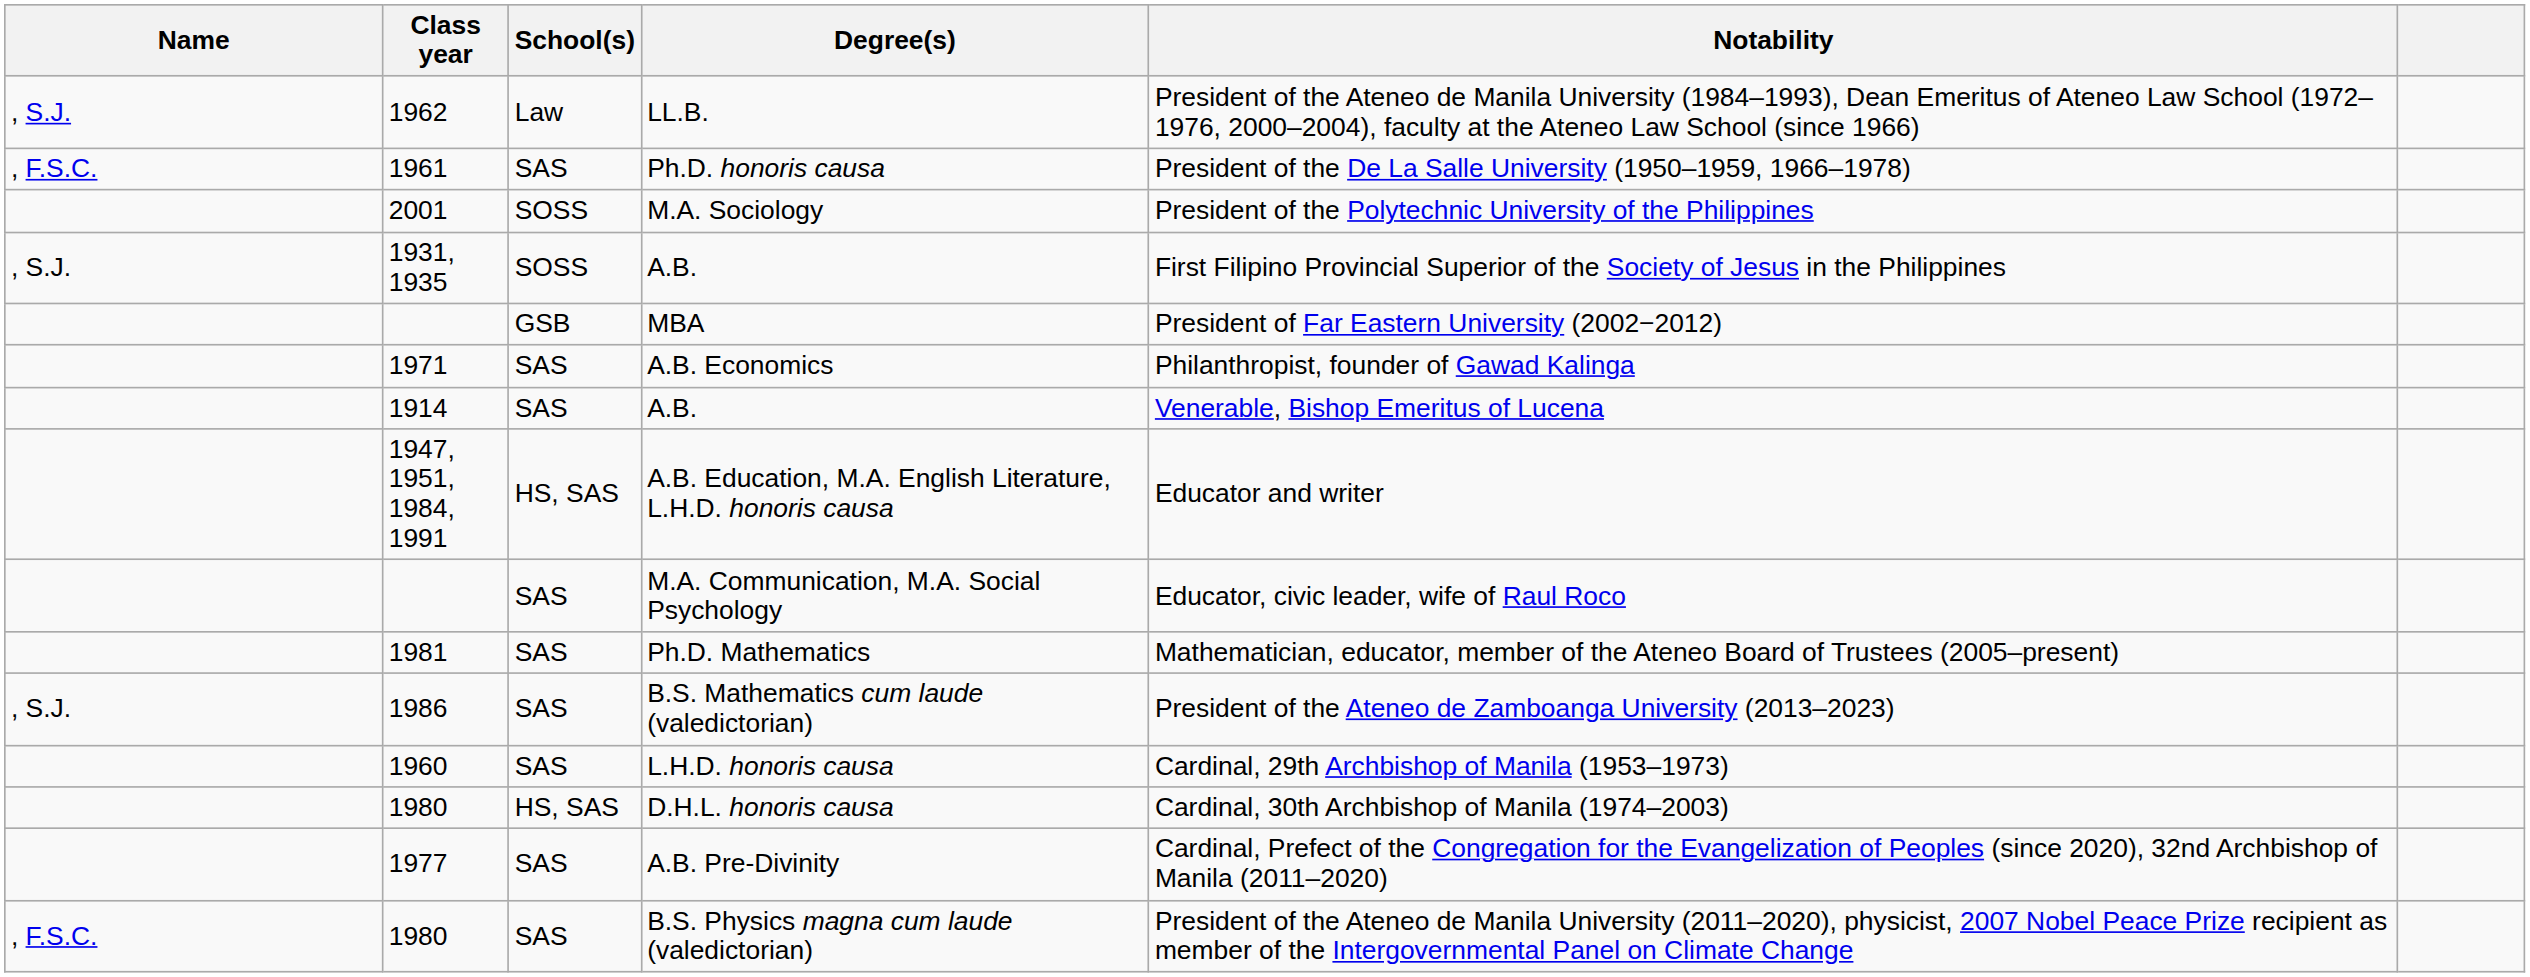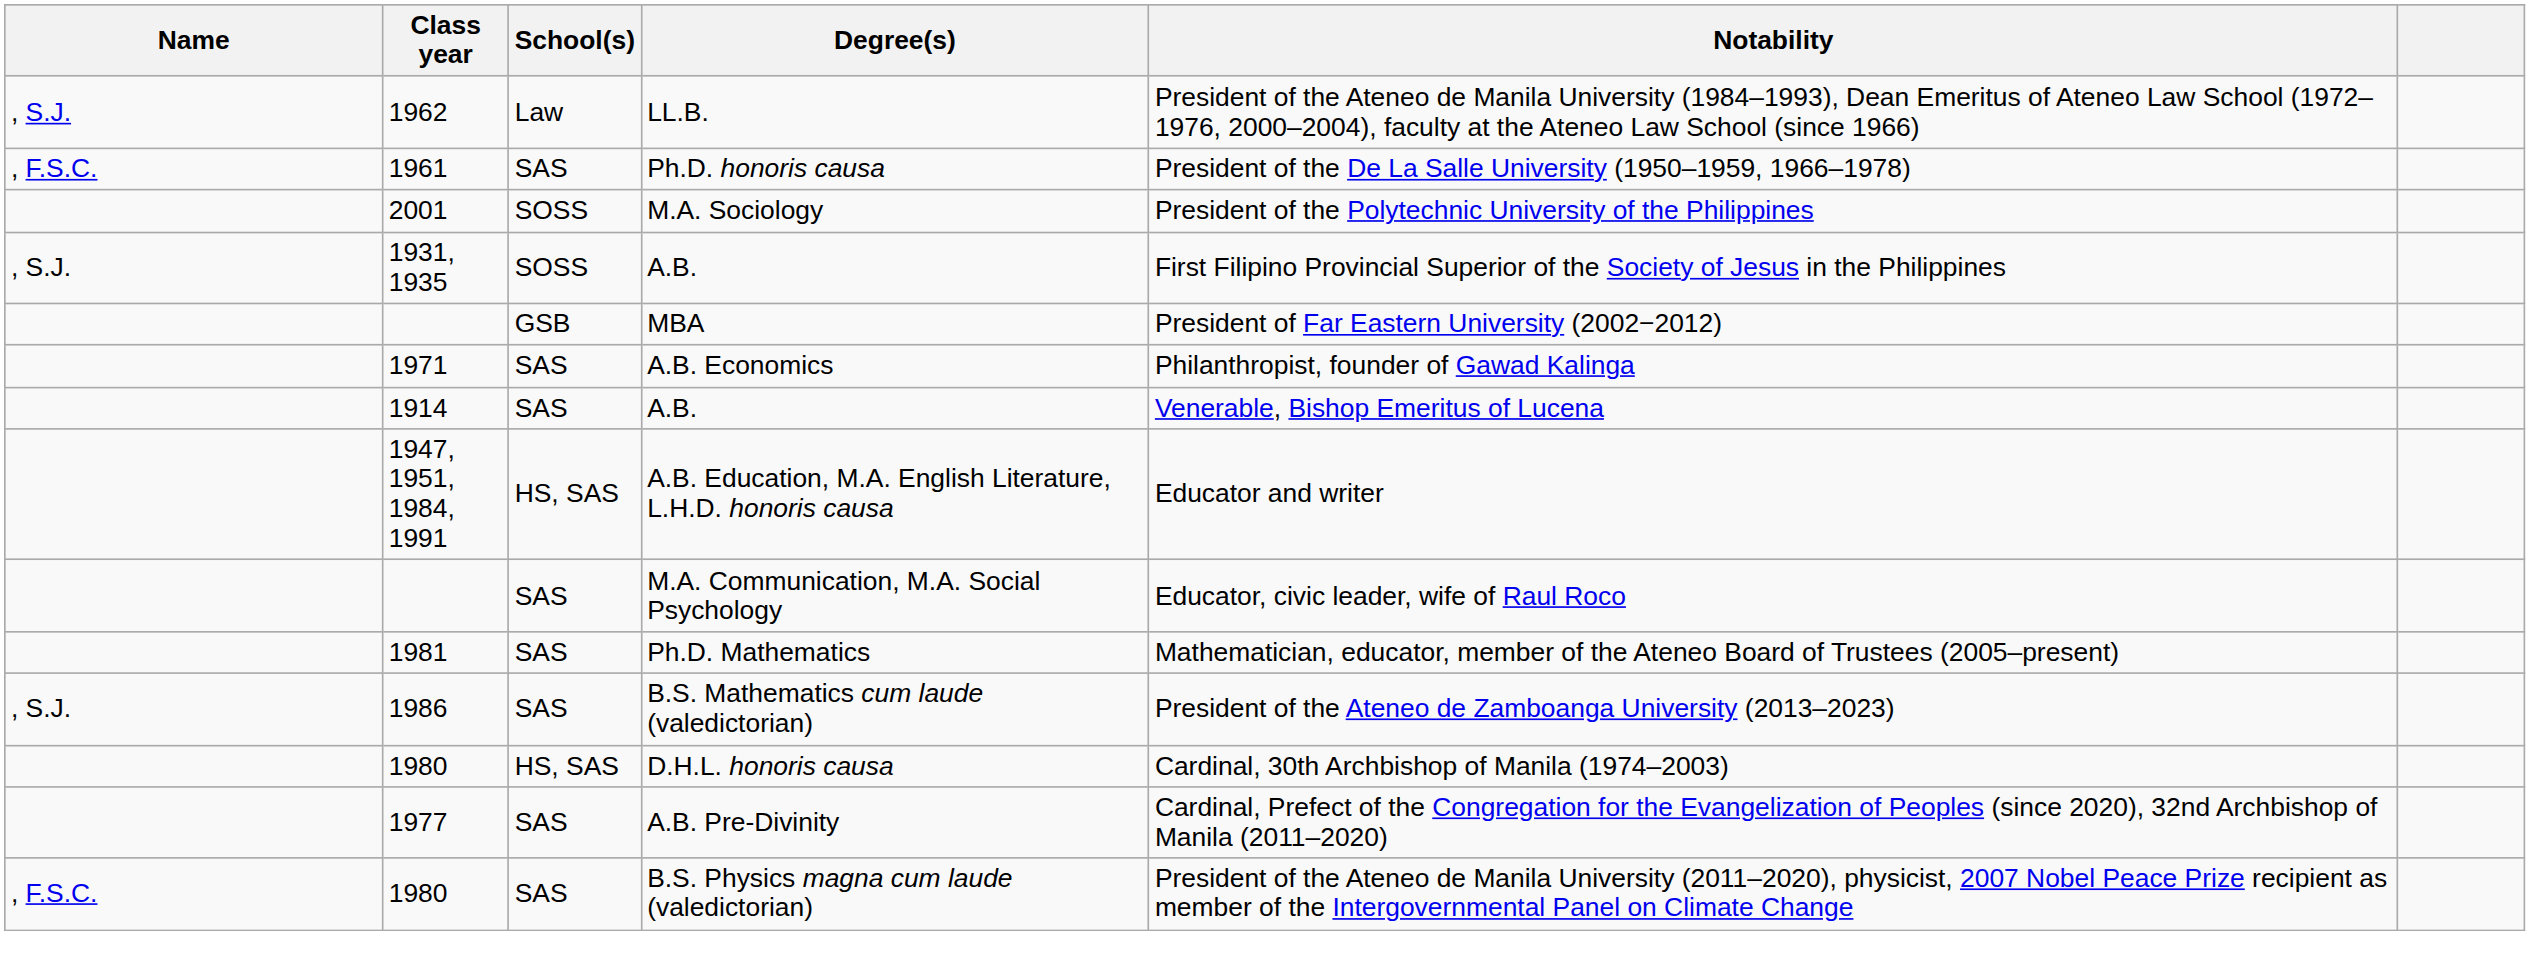- row: 1960 | SAS | L.H.D. honoris causa | Cardinal, 29th Archbishop of Manila (1953–1973)
